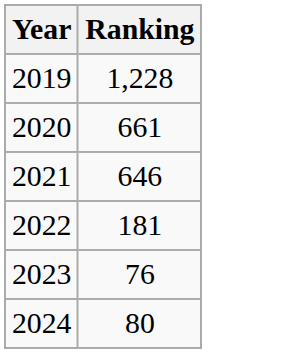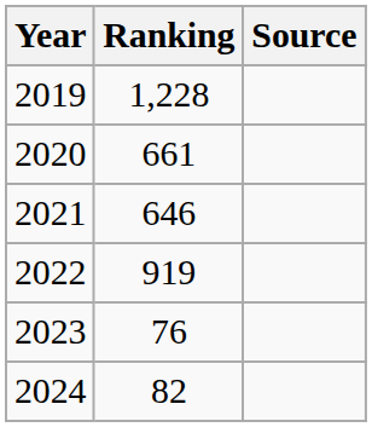+ column: Source
2022 | Ranking: 181 -> 919
2024 | Ranking: 80 -> 82
